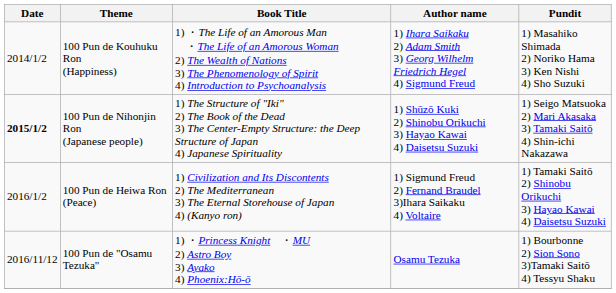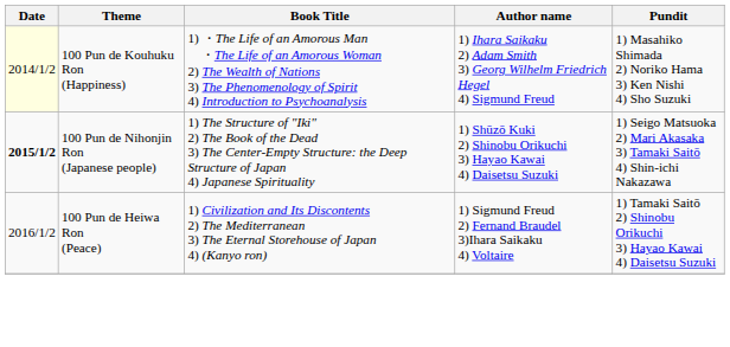100 Pun de Kouhuku Ron (Happiness) | Date: no background -> lightyellow background
- row: 2016/11/12 | 100 Pun de "Osamu Tezuka" | 1) ・Princess Knight ・MU 2) Astro Boy 3) Ayako 4) Phoenix:Hō-ō | Osamu Tezuka | 1) Bourbonne 2) Sion Sono 3)Tamaki Saitō 4) Tessyu Shaku
